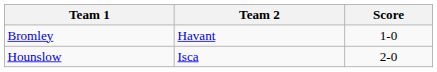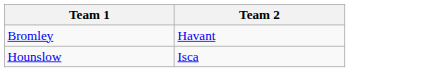- column: Score | 1-0 | 2-0
